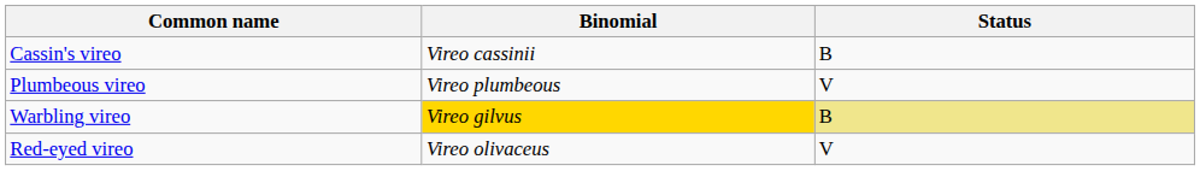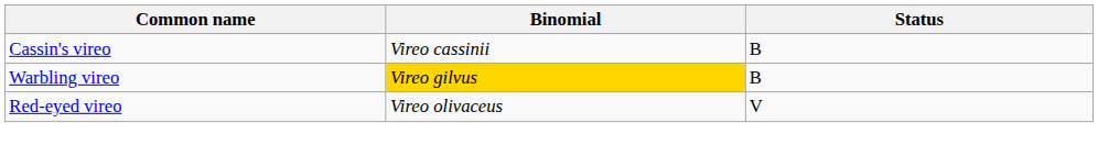- row: Plumbeous vireo | Vireo plumbeous | V
Warbling vireo | Status: khaki background -> no background
